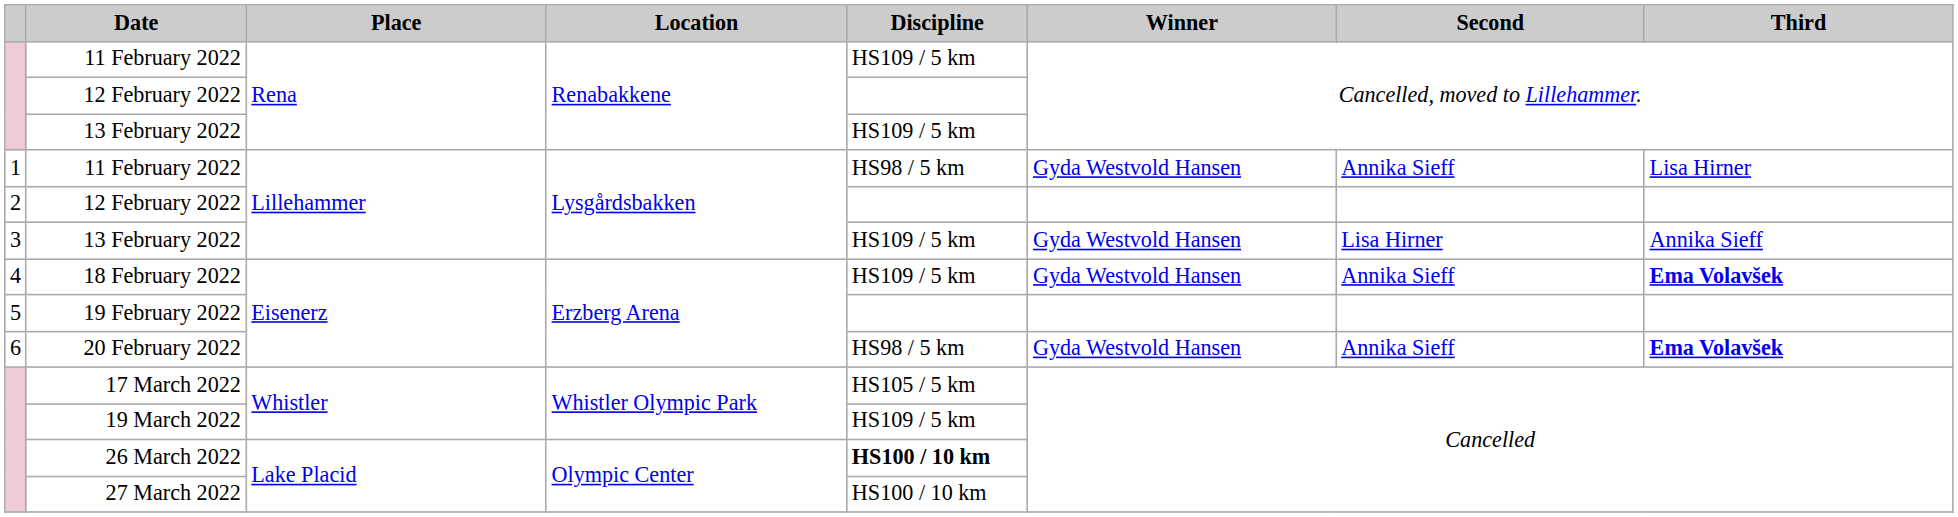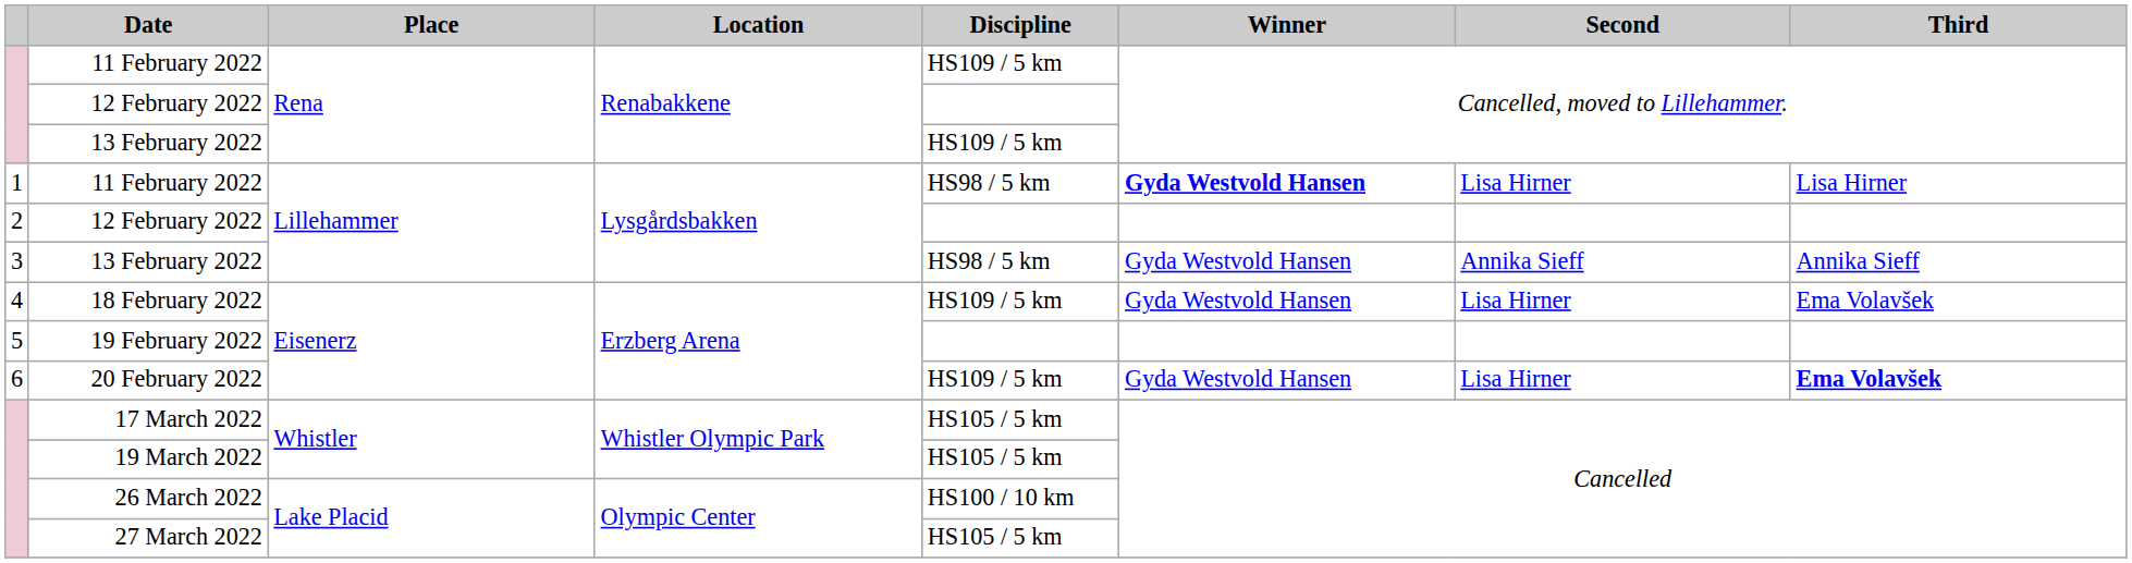1 / 11 February 2022 | Winner: normal -> bold
1 / 11 February 2022 | Second: Annika Sieff -> Lisa Hirner
3 / 13 February 2022 | Discipline: HS109 / 5 km -> HS98 / 5 km
3 / 13 February 2022 | Second: Lisa Hirner -> Annika Sieff
18 February 2022 | Second: Annika Sieff -> Lisa Hirner
18 February 2022 | Third: bold -> normal
20 February 2022 | Discipline: HS98 / 5 km -> HS109 / 5 km
20 February 2022 | Second: Annika Sieff -> Lisa Hirner
19 March 2022 | Discipline: HS109 / 5 km -> HS105 / 5 km
26 March 2022 | Discipline: bold -> normal
27 March 2022 | Discipline: HS100 / 10 km -> HS105 / 5 km
